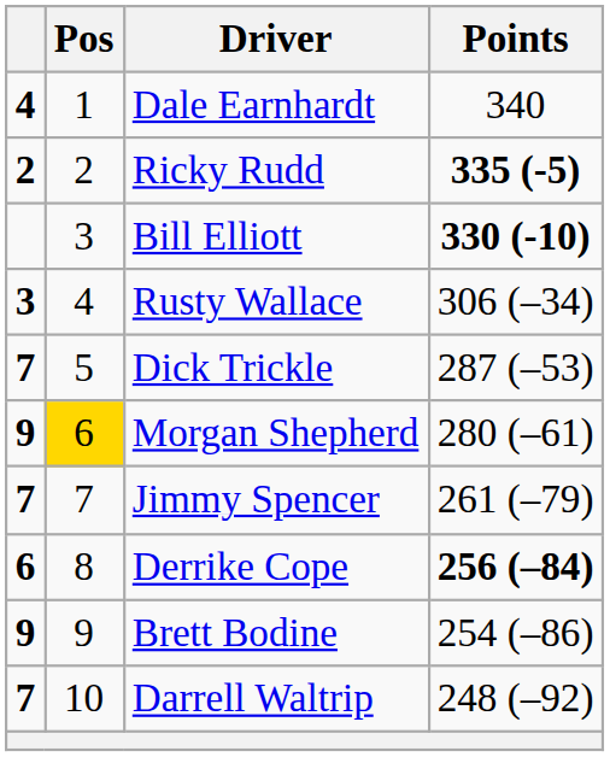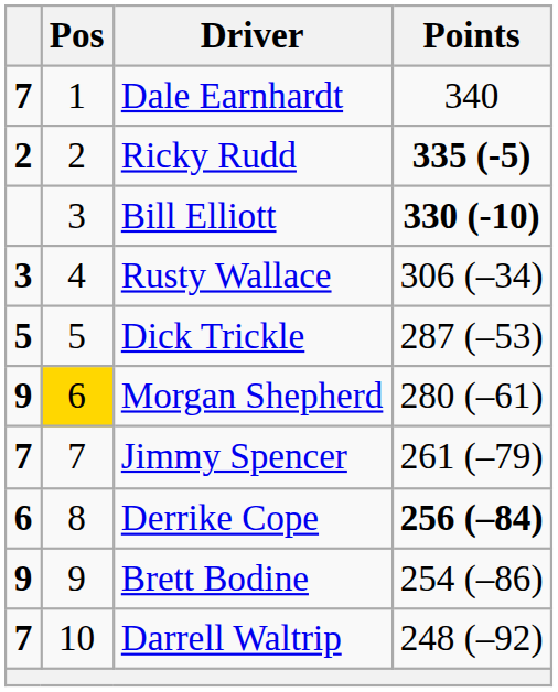Dale Earnhardt | column 1: 4 -> 7
Dick Trickle | column 1: 7 -> 5
